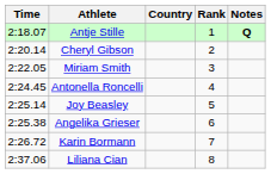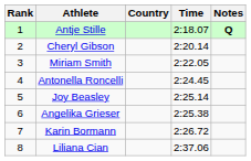columns swapped: Rank <-> Time
